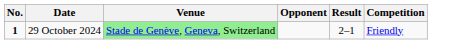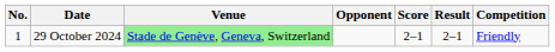+ column: Score | 2–1
29 October 2024 | No.: bold -> normal
